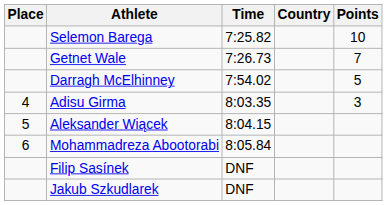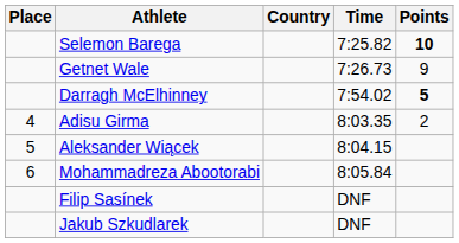columns swapped: Country <-> Time
Selemon Barega | Points: normal -> bold
Getnet Wale | Points: 7 -> 9
Darragh McElhinney | Points: normal -> bold
Adisu Girma | Points: 3 -> 2
